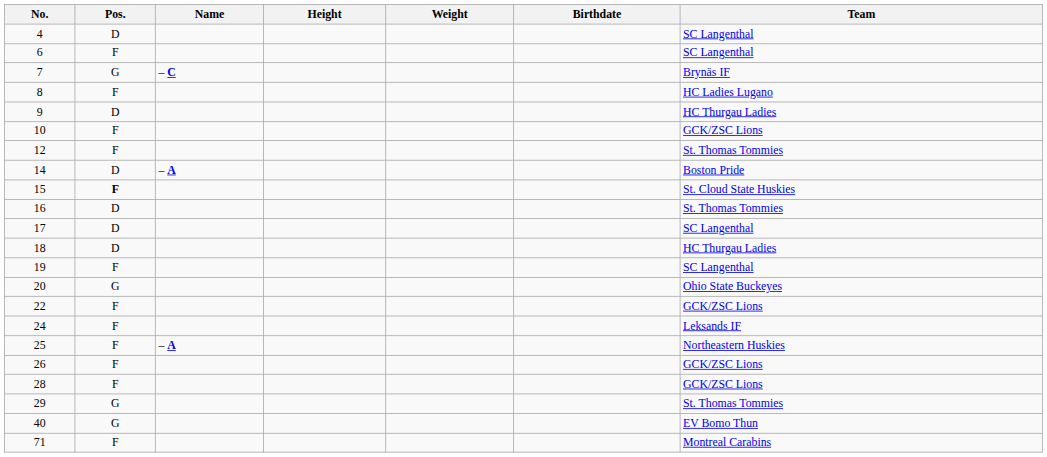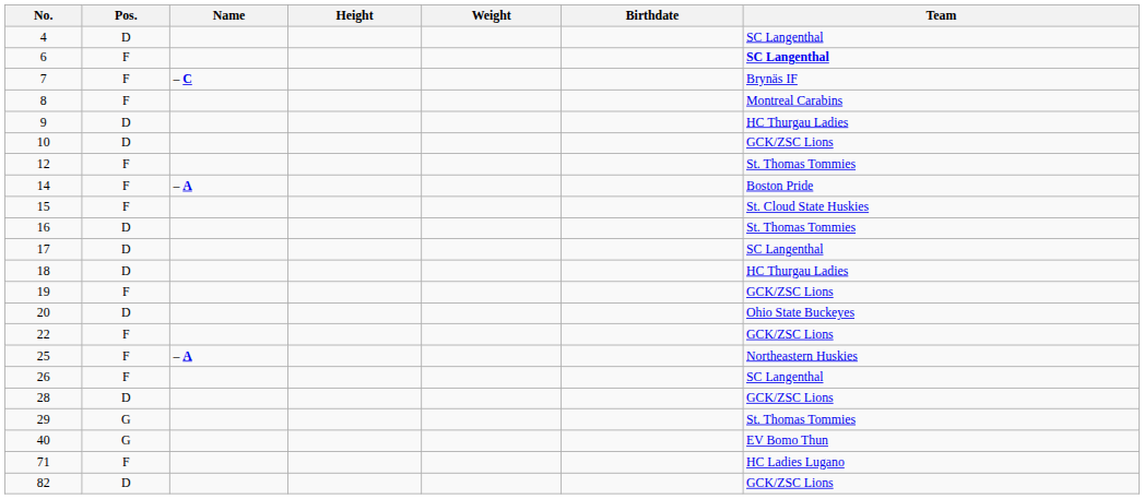6 | Team: normal -> bold
7 | Pos.: G -> F
8 | Team: HC Ladies Lugano -> Montreal Carabins
10 | Pos.: F -> D
14 | Pos.: D -> F
15 | Pos.: bold -> normal
19 | Team: SC Langenthal -> GCK/ZSC Lions
20 | Pos.: G -> D
- row: 24 | F | Leksands IF
26 | Team: GCK/ZSC Lions -> SC Langenthal
28 | Pos.: F -> D
71 | Team: Montreal Carabins -> HC Ladies Lugano
+ row: 82 | D | GCK/ZSC Lions
